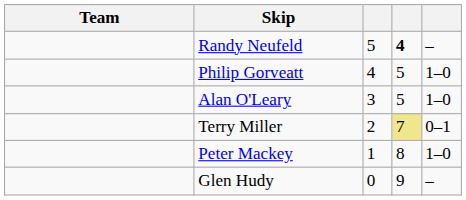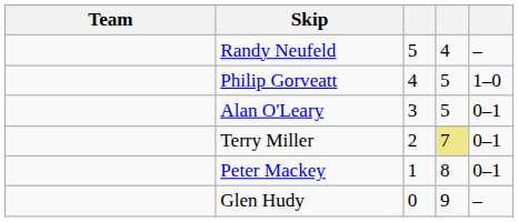Randy Neufeld | column 4: bold -> normal
Alan O'Leary | column 5: 1–0 -> 0–1
Peter Mackey | column 5: 1–0 -> 0–1
